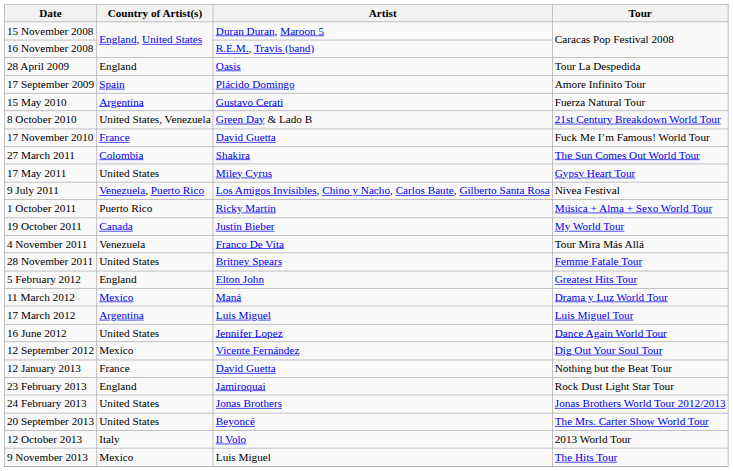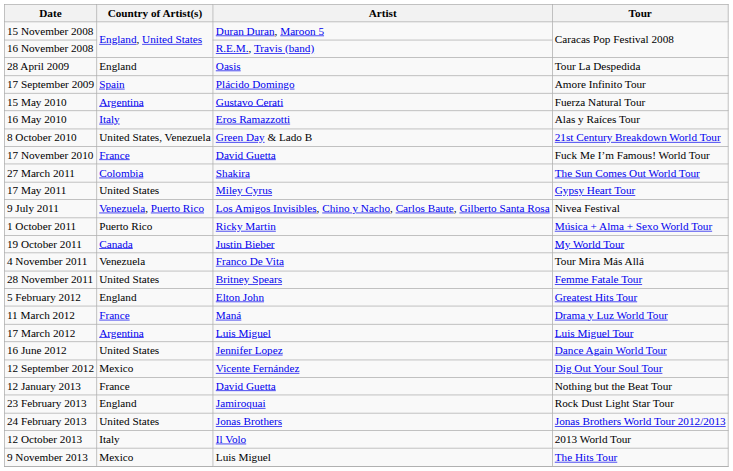+ row: 16 May 2010 | Italy | Eros Ramazzotti | Alas y Raíces Tour
11 March 2012 | Country of Artist(s): Mexico -> France
- row: 20 September 2013 | United States | Beyoncé | The Mrs. Carter Show World Tour
